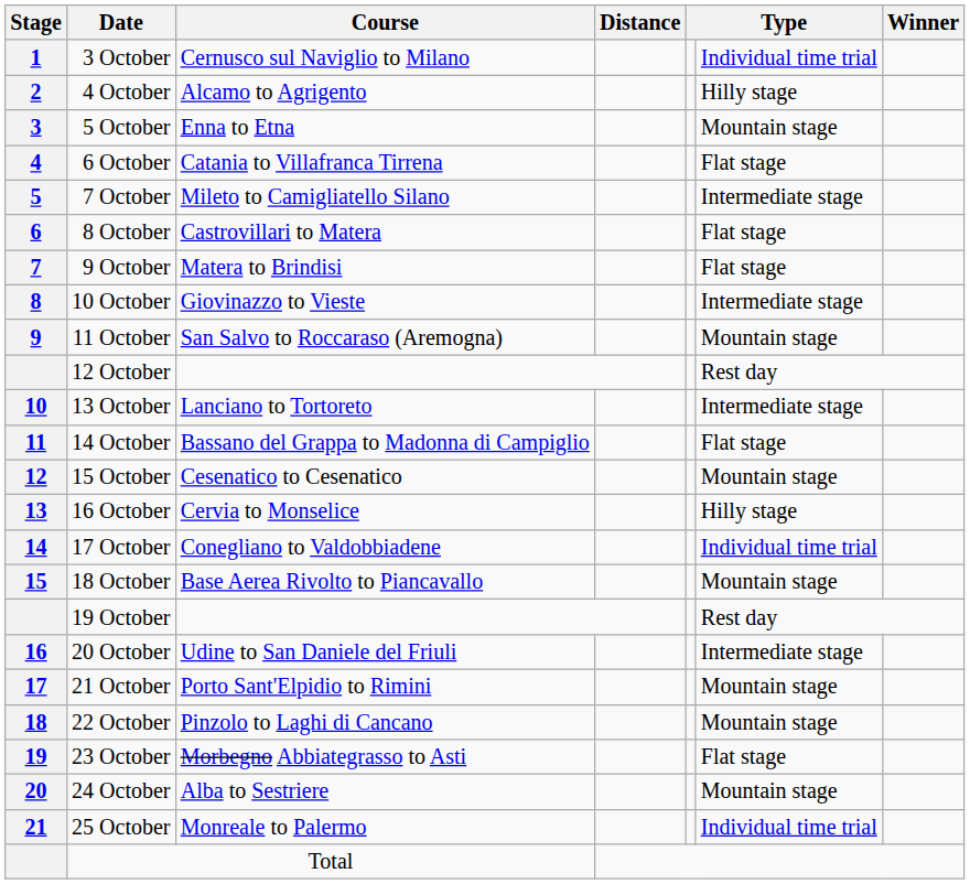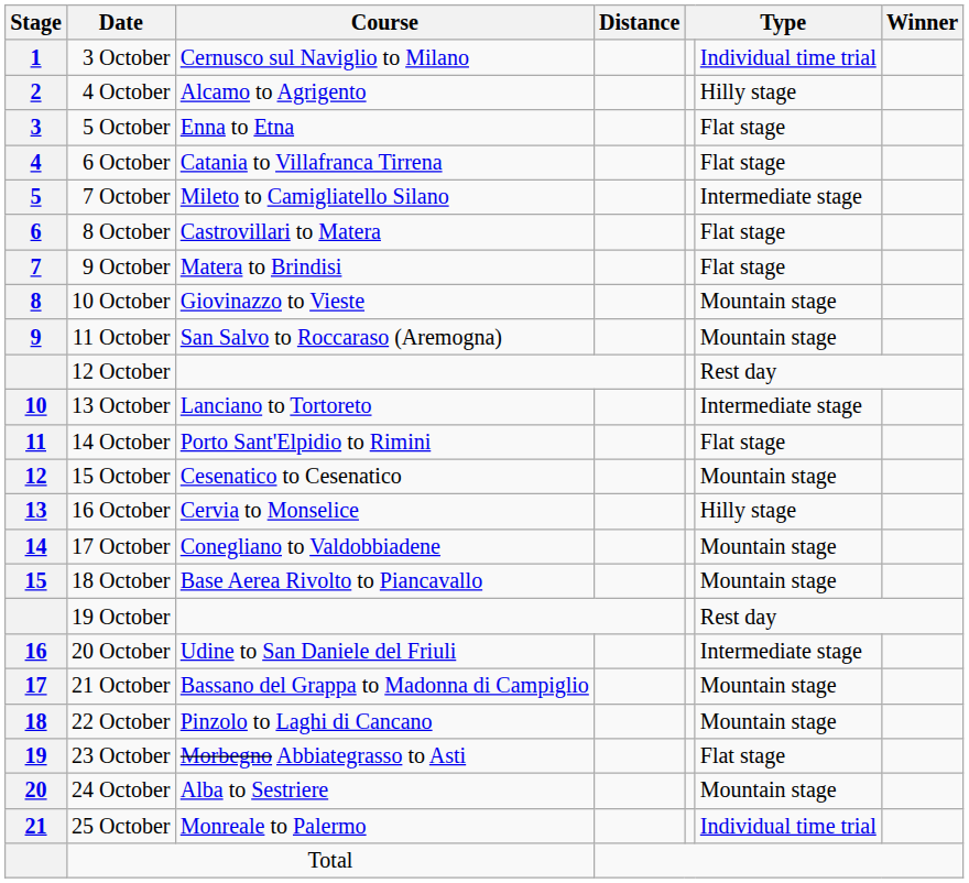5 October | column 6: Mountain stage -> Flat stage
10 October | column 6: Intermediate stage -> Mountain stage
14 October | Course: Bassano del Grappa to Madonna di Campiglio -> Porto Sant'Elpidio to Rimini
17 October | column 6: Individual time trial -> Mountain stage
21 October | Course: Porto Sant'Elpidio to Rimini -> Bassano del Grappa to Madonna di Campiglio
